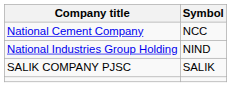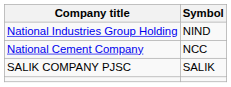rows swapped: National Cement Company <-> National Industries Group Holding
